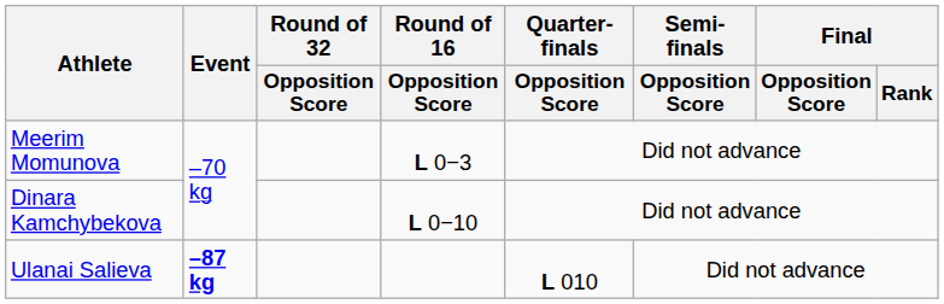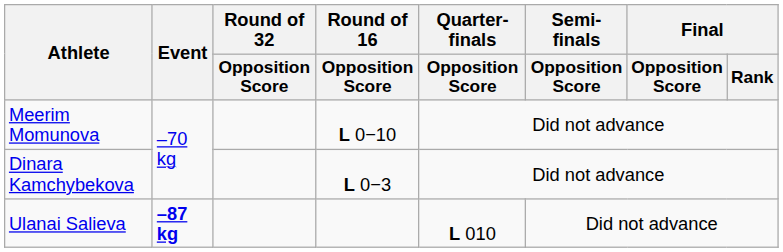Meerim Momunova | Round of 16 / Opposition Score: L 0−3 -> L 0−10
Dinara Kamchybekova | Round of 16 / Opposition Score: L 0−10 -> L 0−3
